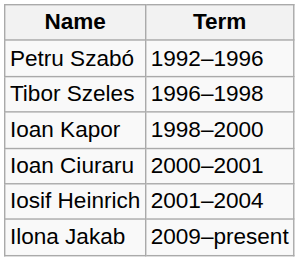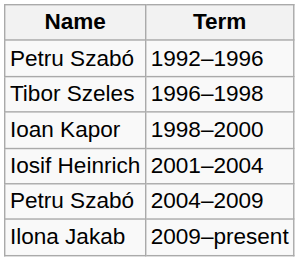- row: Ioan Ciuraru | 2000–2001
+ row: Petru Szabó | 2004–2009
